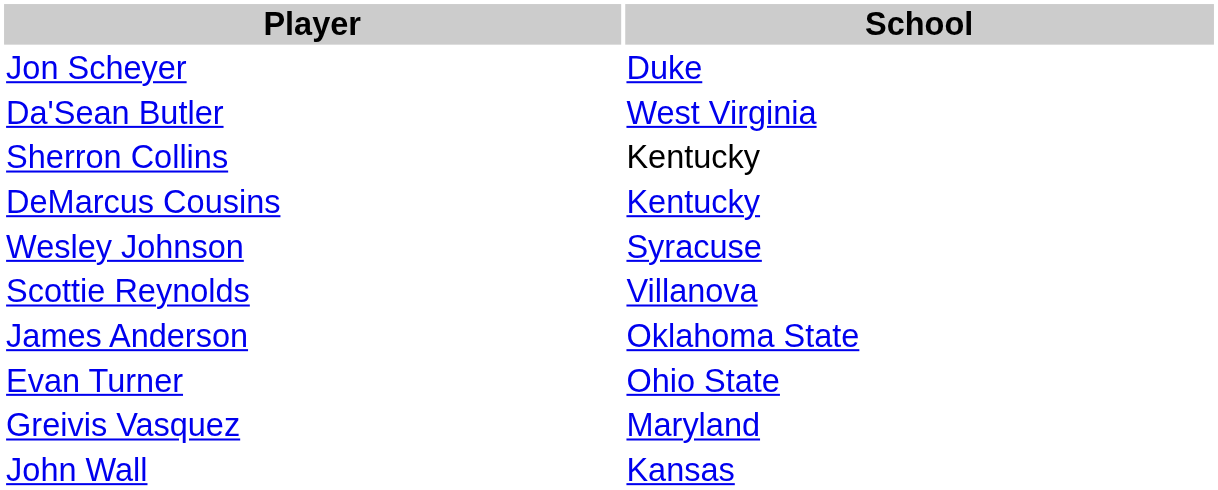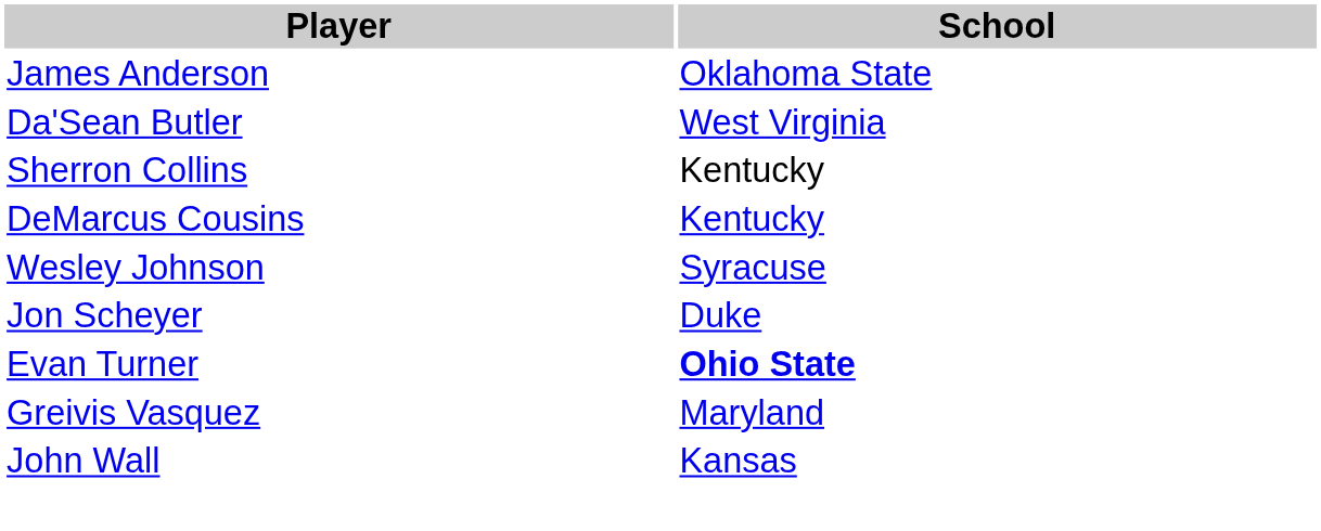rows swapped: James Anderson <-> Jon Scheyer
- row: Scottie Reynolds | Villanova
Evan Turner | School: normal -> bold
